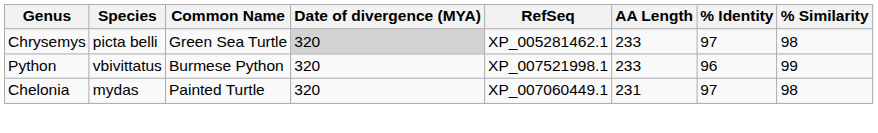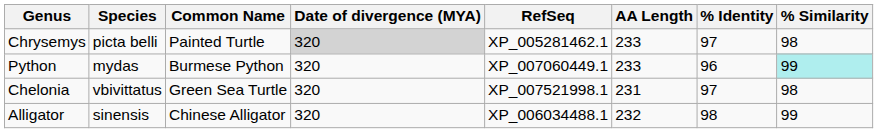Chrysemys | Common Name: Green Sea Turtle -> Painted Turtle
Python | Species: vbivittatus -> mydas
Python | RefSeq: XP_007521998.1 -> XP_007060449.1
Python | % Similarity: no background -> paleturquoise background
Chelonia | Species: mydas -> vbivittatus
Chelonia | Common Name: Painted Turtle -> Green Sea Turtle
Chelonia | RefSeq: XP_007060449.1 -> XP_007521998.1
+ row: Alligator | sinensis | Chinese Alligator | 320 | XP_006034488.1 | 232 | 98 | 99
